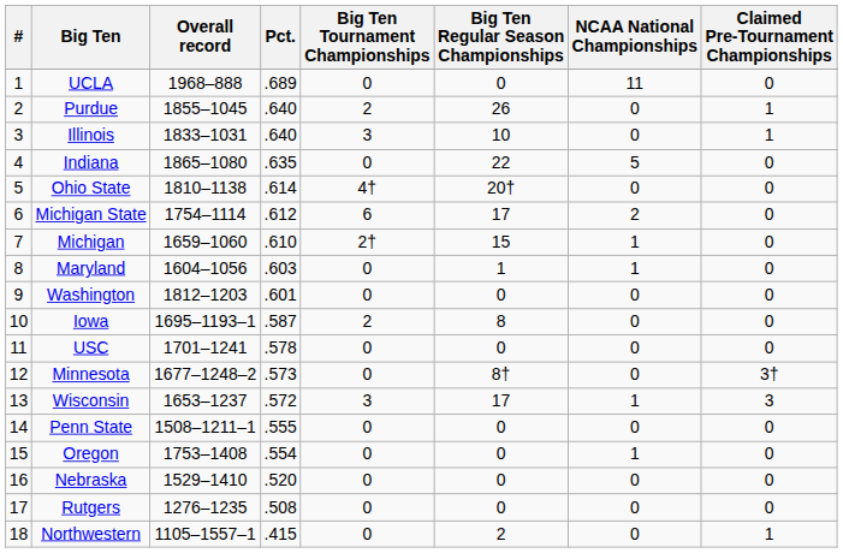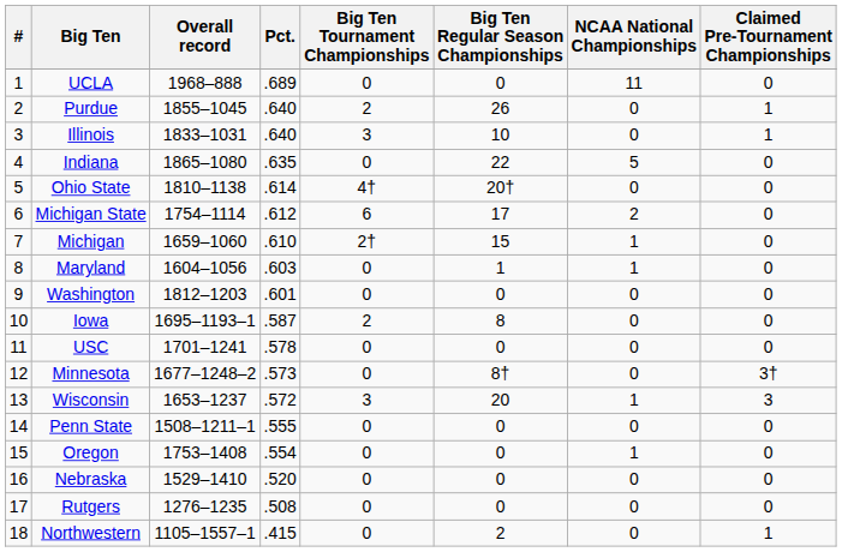Wisconsin | Big Ten Regular Season Championships: 17 -> 20
